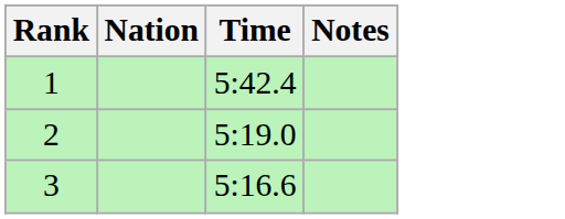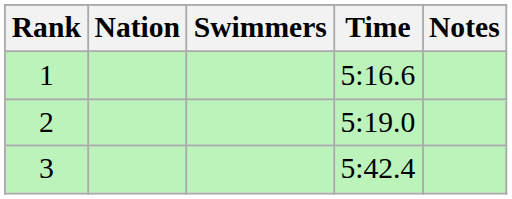+ column: Swimmers
1 | Time: 5:42.4 -> 5:16.6
3 | Time: 5:16.6 -> 5:42.4
